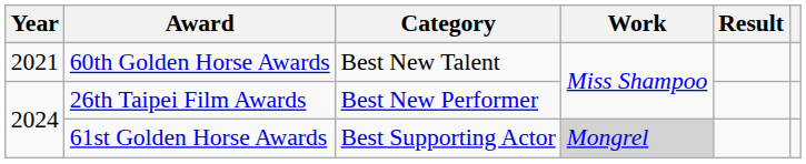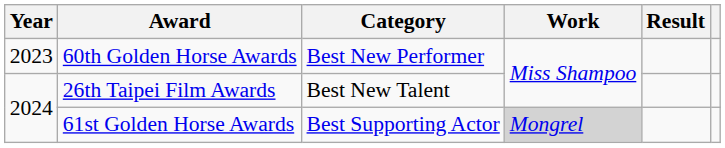60th Golden Horse Awards | Year: 2021 -> 2023
60th Golden Horse Awards | Category: Best New Talent -> Best New Performer
26th Taipei Film Awards | Category: Best New Performer -> Best New Talent
